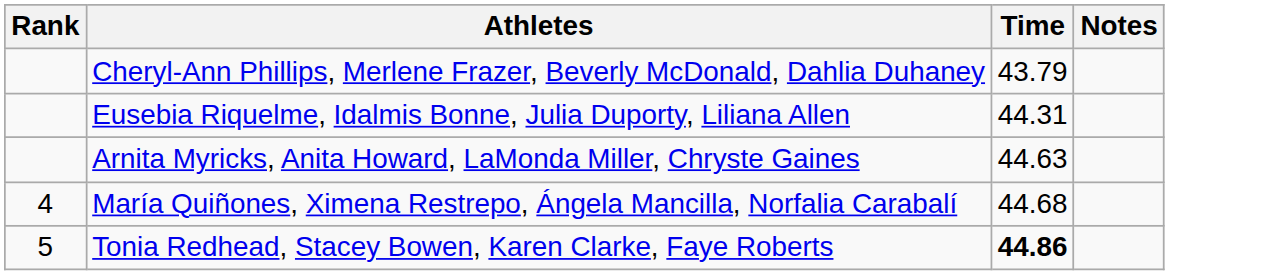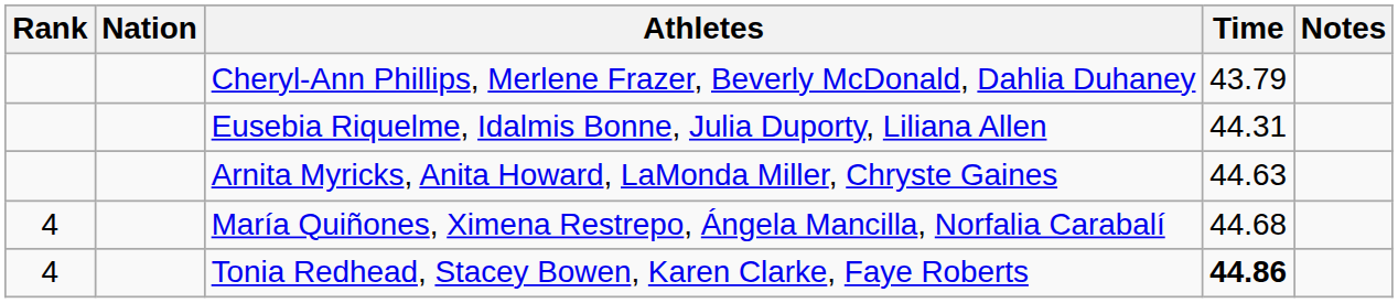+ column: Nation
Tonia Redhead, Stacey Bowen, Karen Clarke, Faye Roberts | Rank: 5 -> 4
